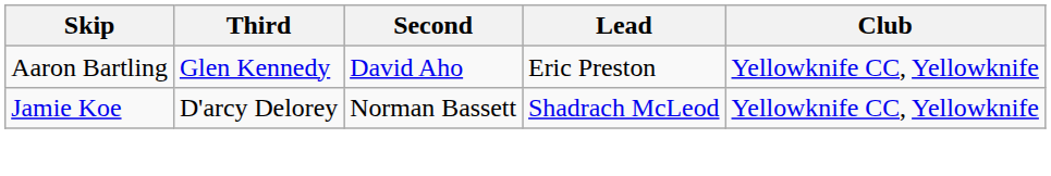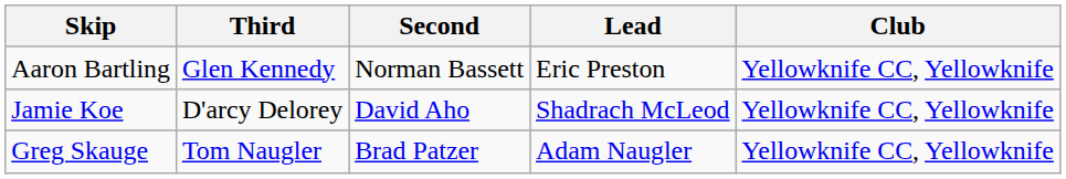Aaron Bartling | Second: David Aho -> Norman Bassett
Jamie Koe | Second: Norman Bassett -> David Aho
+ row: Greg Skauge | Tom Naugler | Brad Patzer | Adam Naugler | Yellowknife CC, Yellowknife
